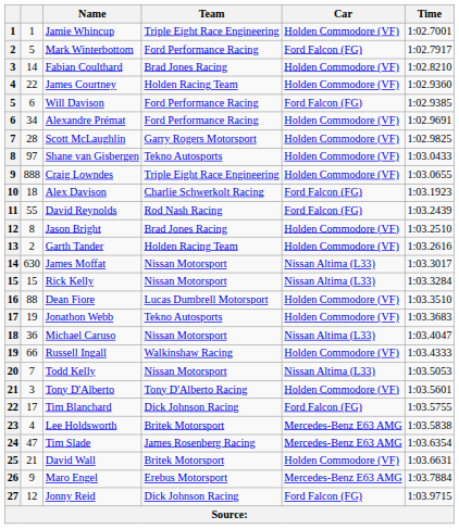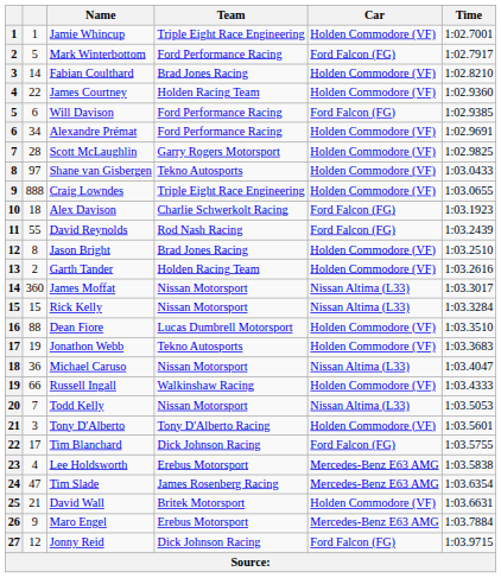James Moffat | column 2: 630 -> 360
Lee Holdsworth | Team: Britek Motorsport -> Erebus Motorsport
